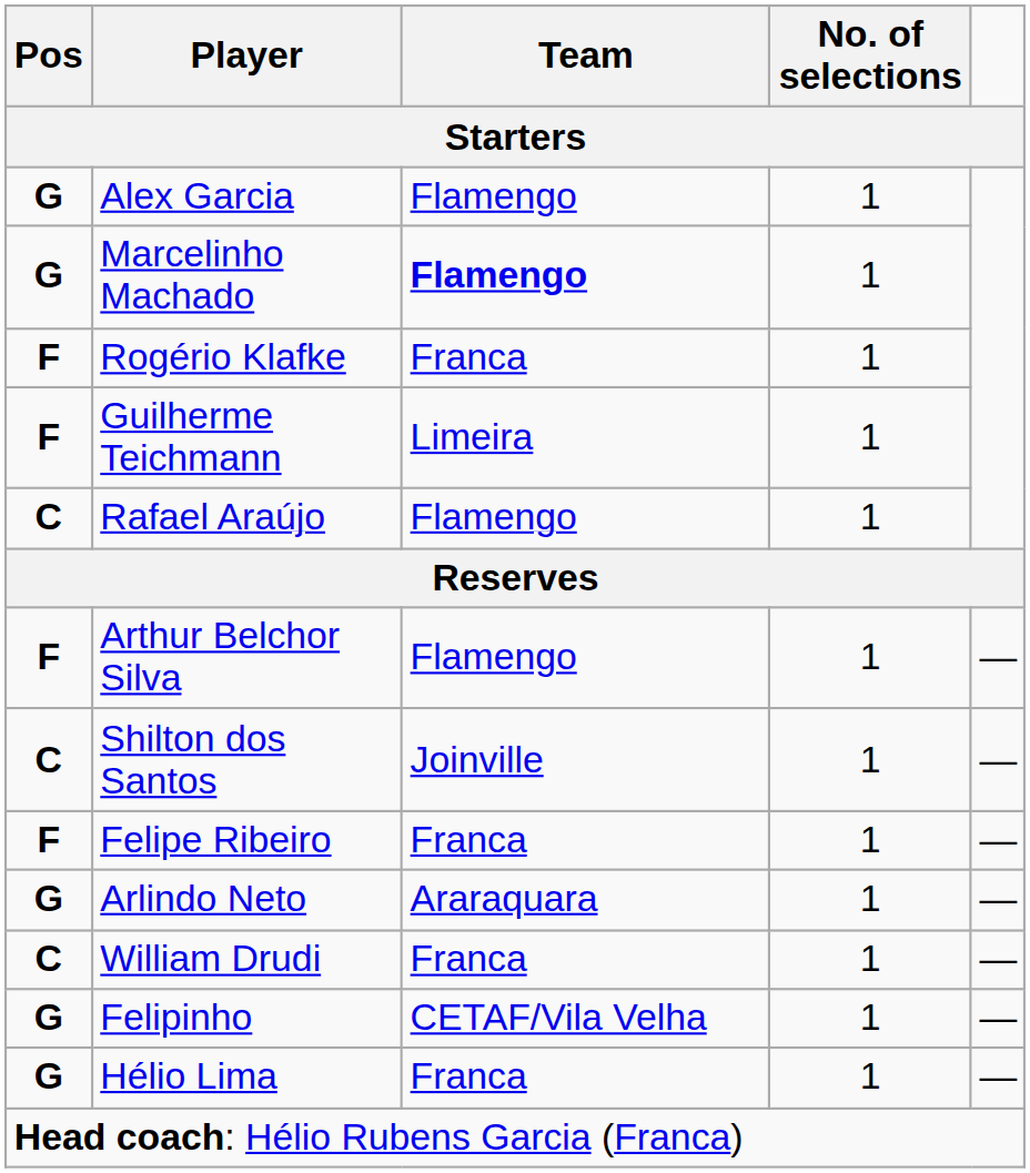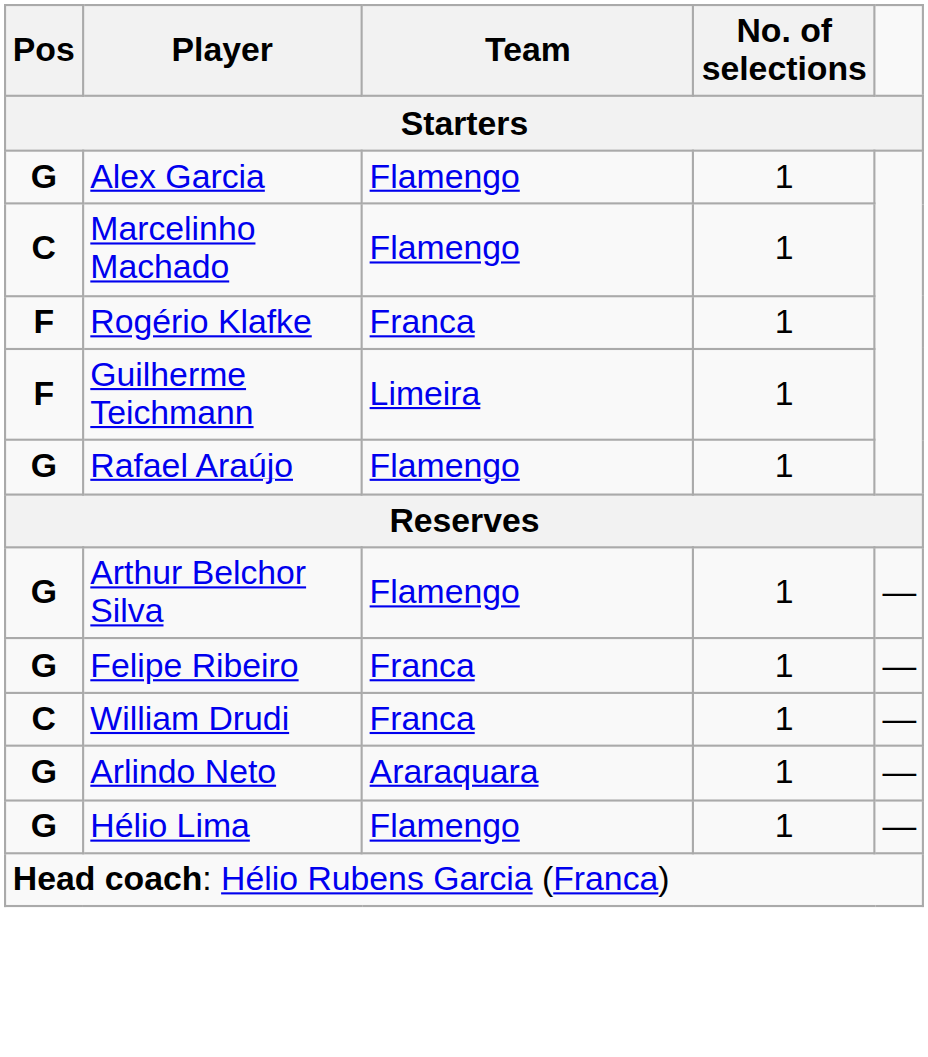Marcelinho Machado | Pos: G -> C
Marcelinho Machado | Team: bold -> normal
Rafael Araújo | Pos: C -> G
Arthur Belchor Silva | Pos: F -> G
- row: C | Shilton dos Santos | Joinville | 1 | —
Felipe Ribeiro | Pos: F -> G
rows swapped: Arlindo Neto <-> William Drudi
- row: G | Felipinho | CETAF/Vila Velha | 1 | —
Hélio Lima | Team: Franca -> Flamengo
